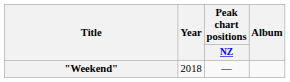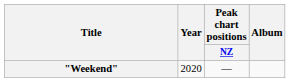"Weekend" | Year: 2018 -> 2020
